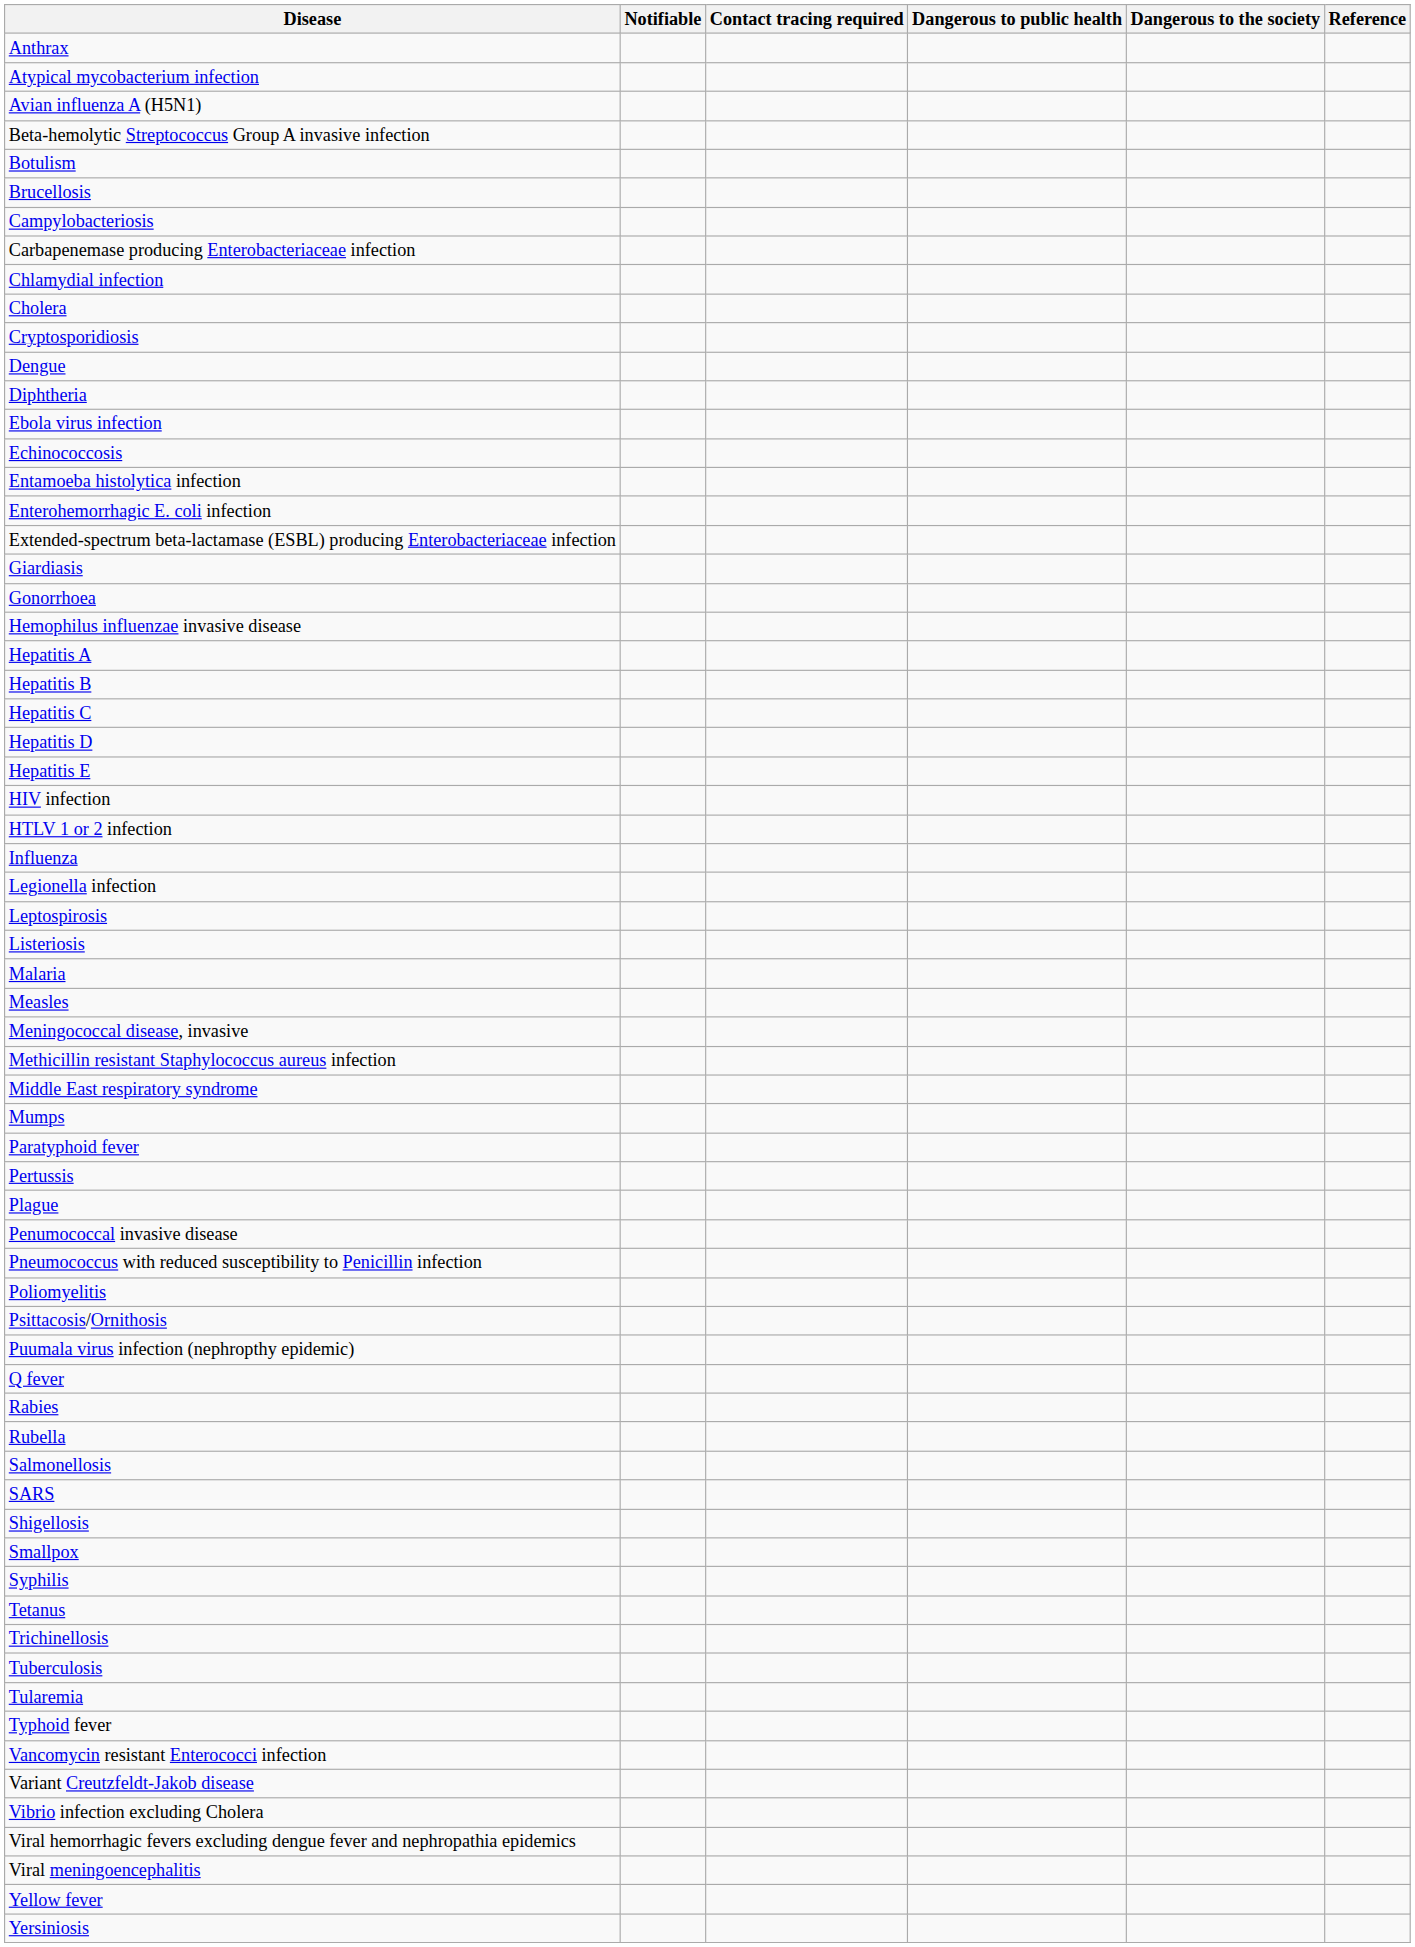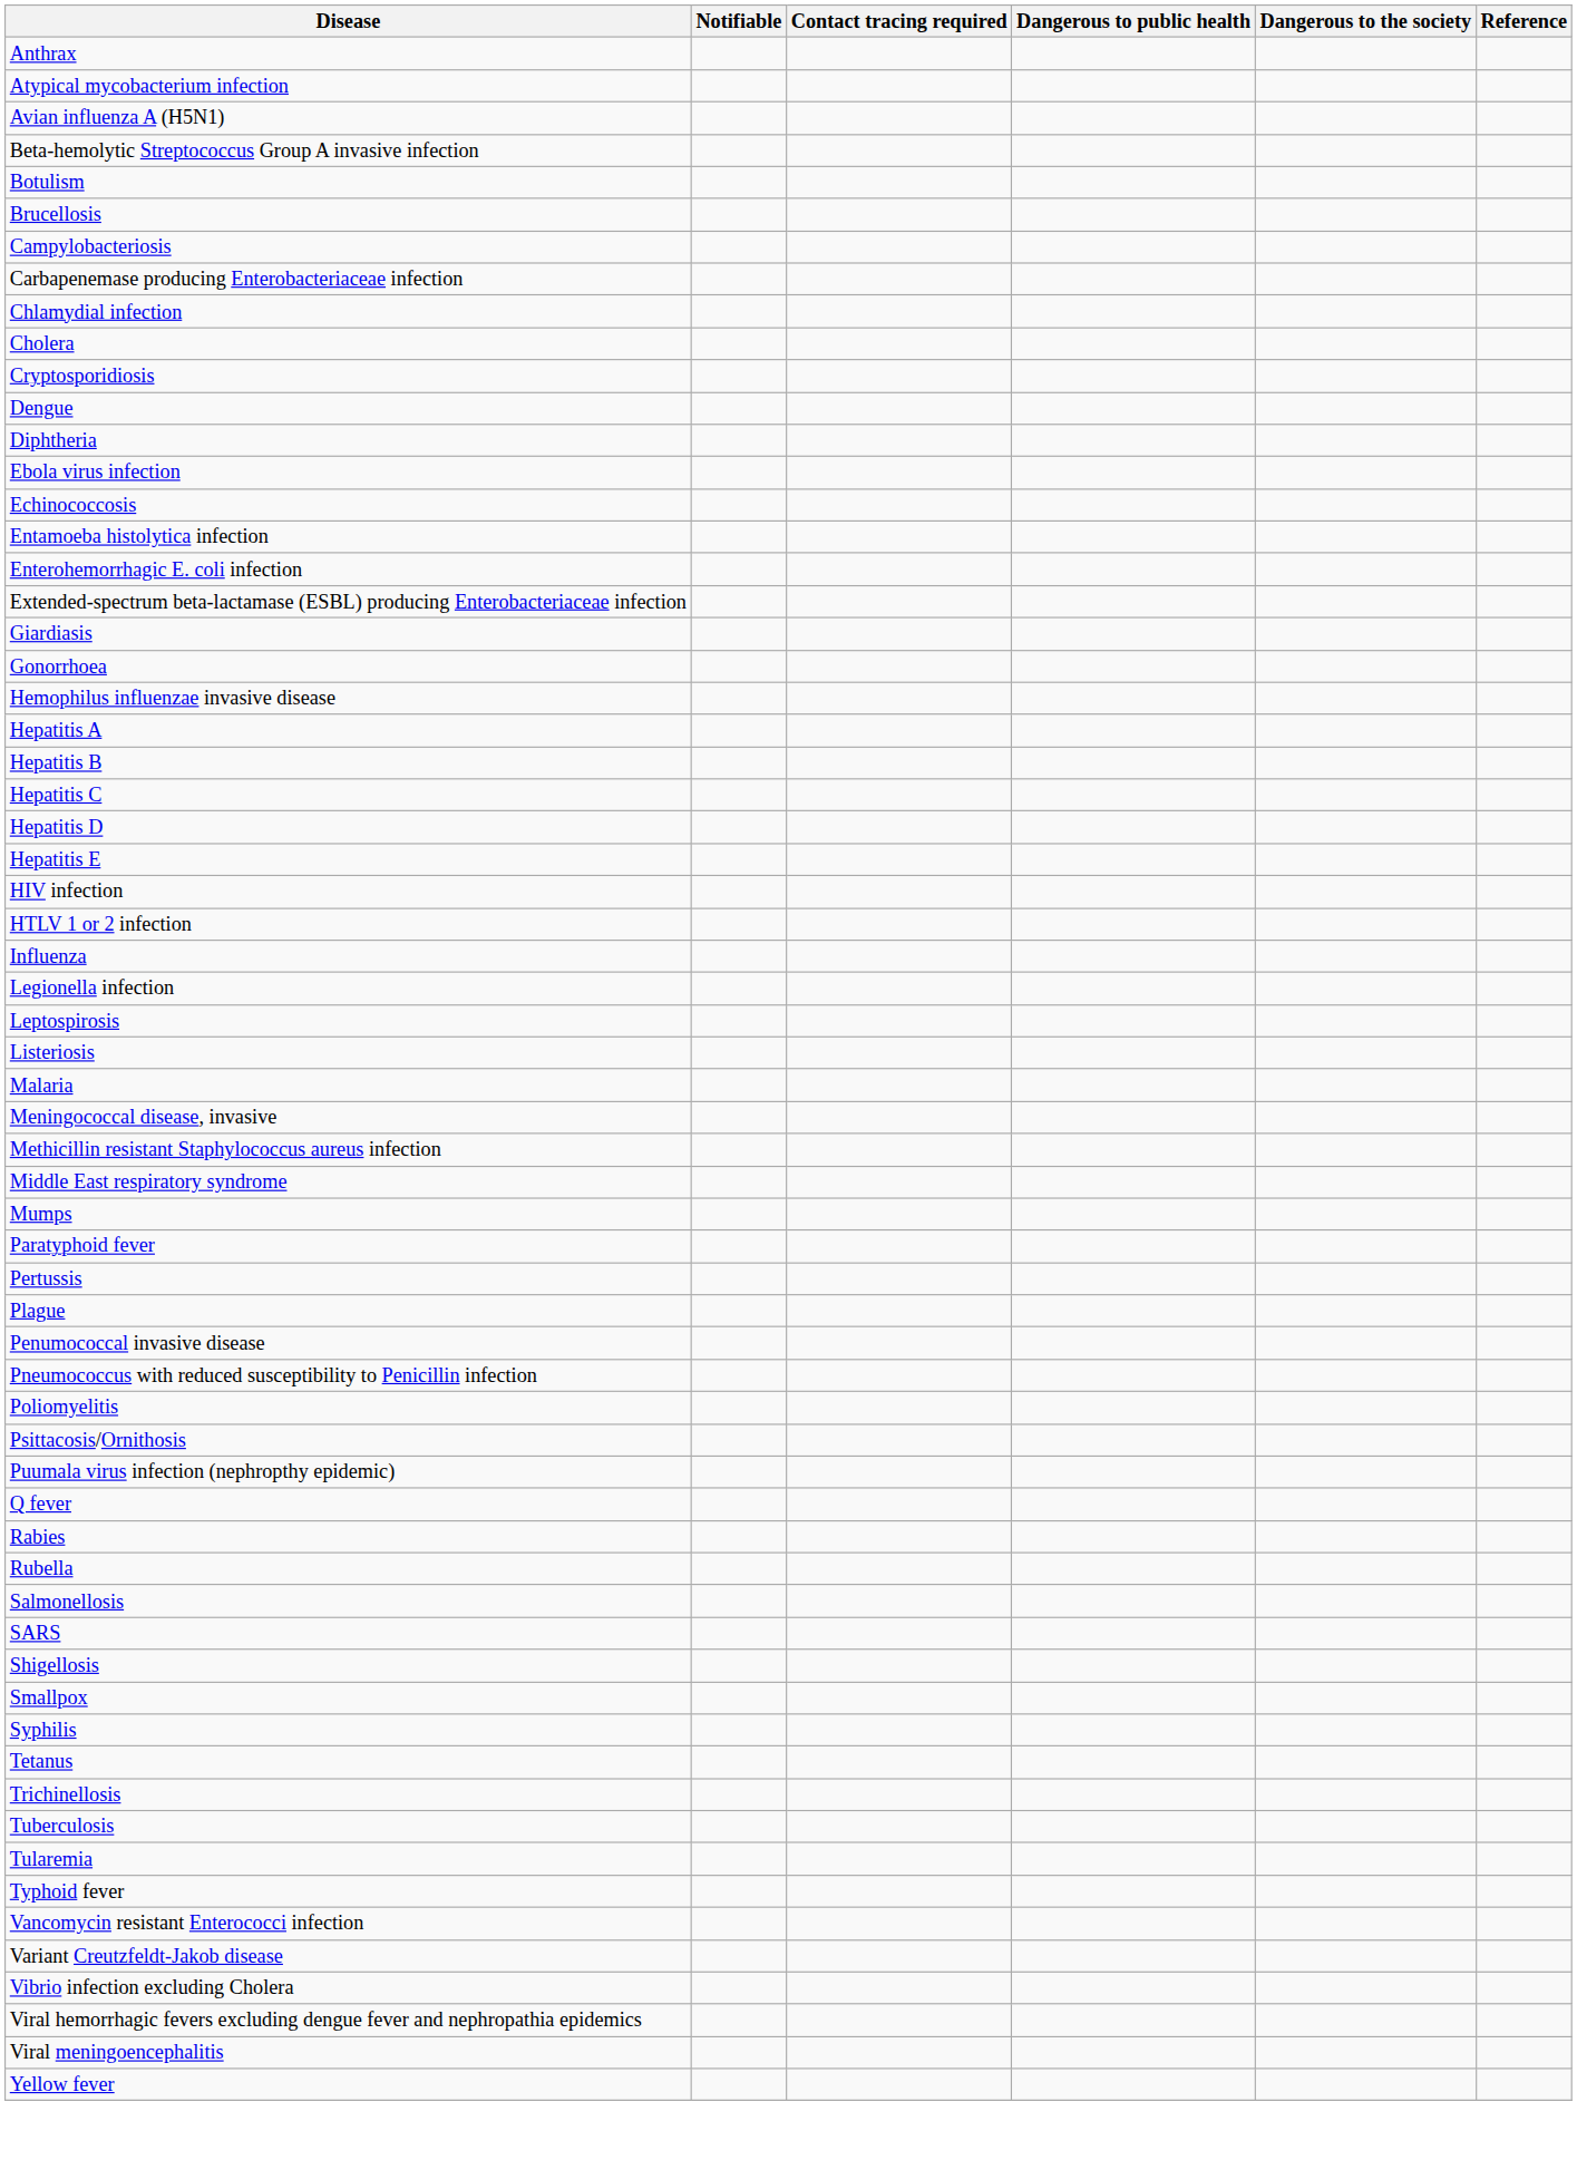- row: Measles
- row: Yersiniosis
